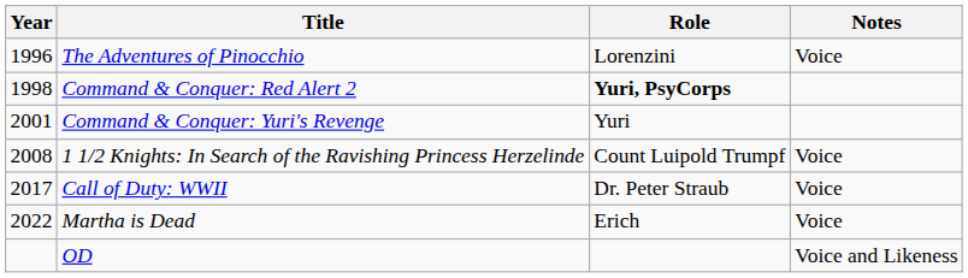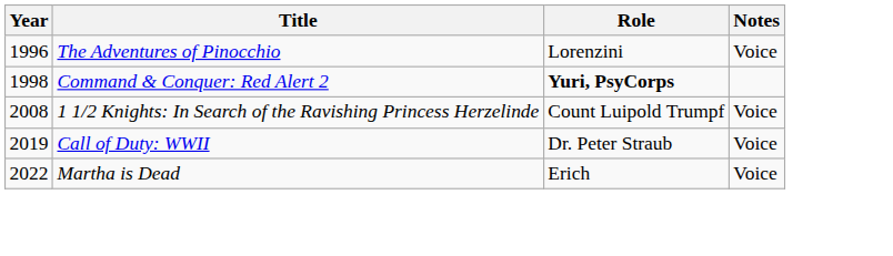- row: 2001 | Command & Conquer: Yuri's Revenge | Yuri
Call of Duty: WWII | Year: 2017 -> 2019
- row: OD | Voice and Likeness
